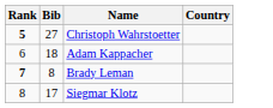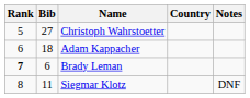+ column: Notes | DNF
Christoph Wahrstoetter | Rank: bold -> normal
Brady Leman | Bib: 8 -> 6
Siegmar Klotz | Bib: 17 -> 11
